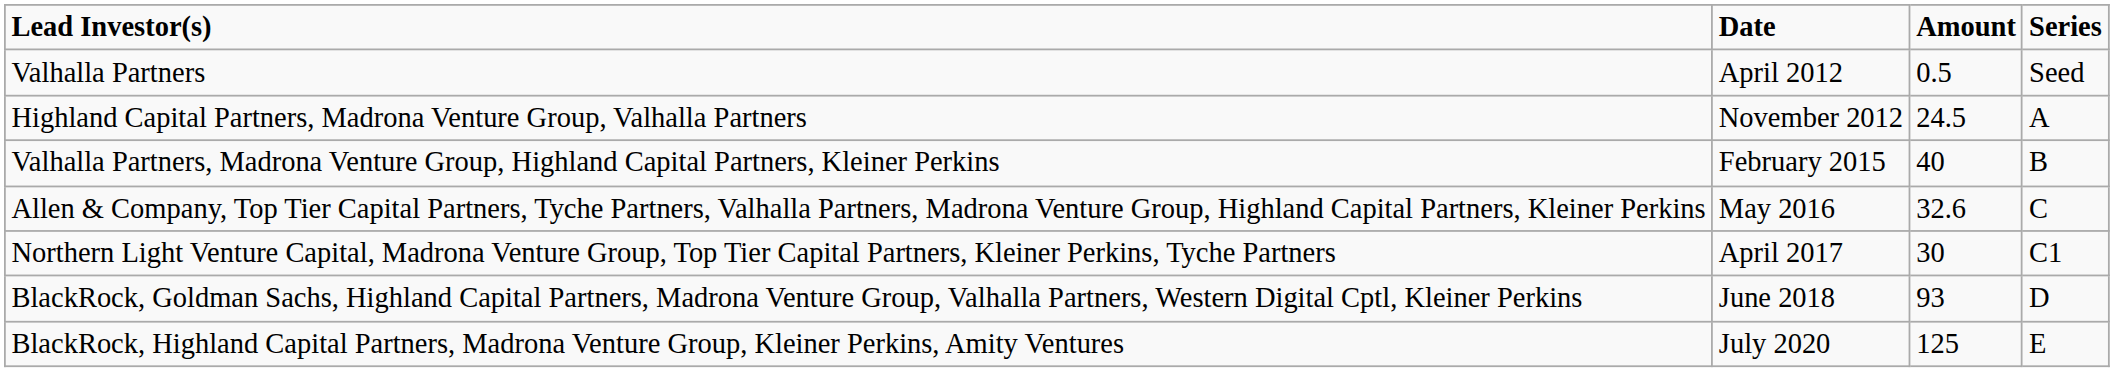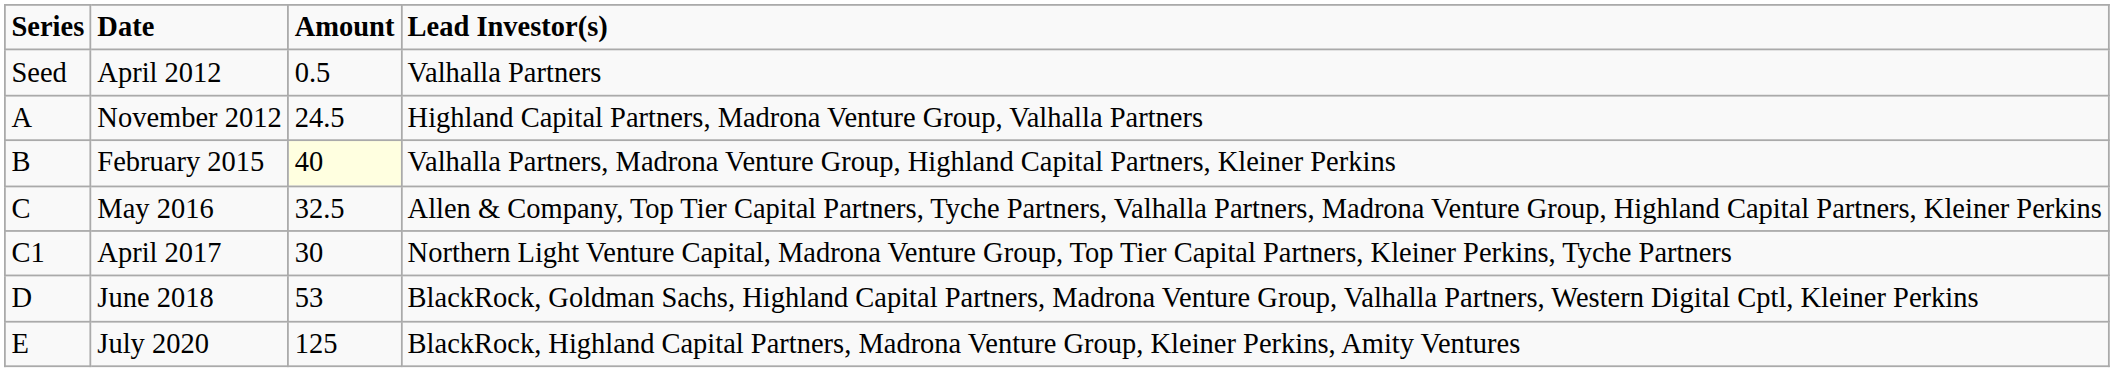columns swapped: Series <-> Lead Investor(s)
February 2015 | Amount: no background -> lightyellow background
May 2016 | Amount: 32.6 -> 32.5
June 2018 | Amount: 93 -> 53
